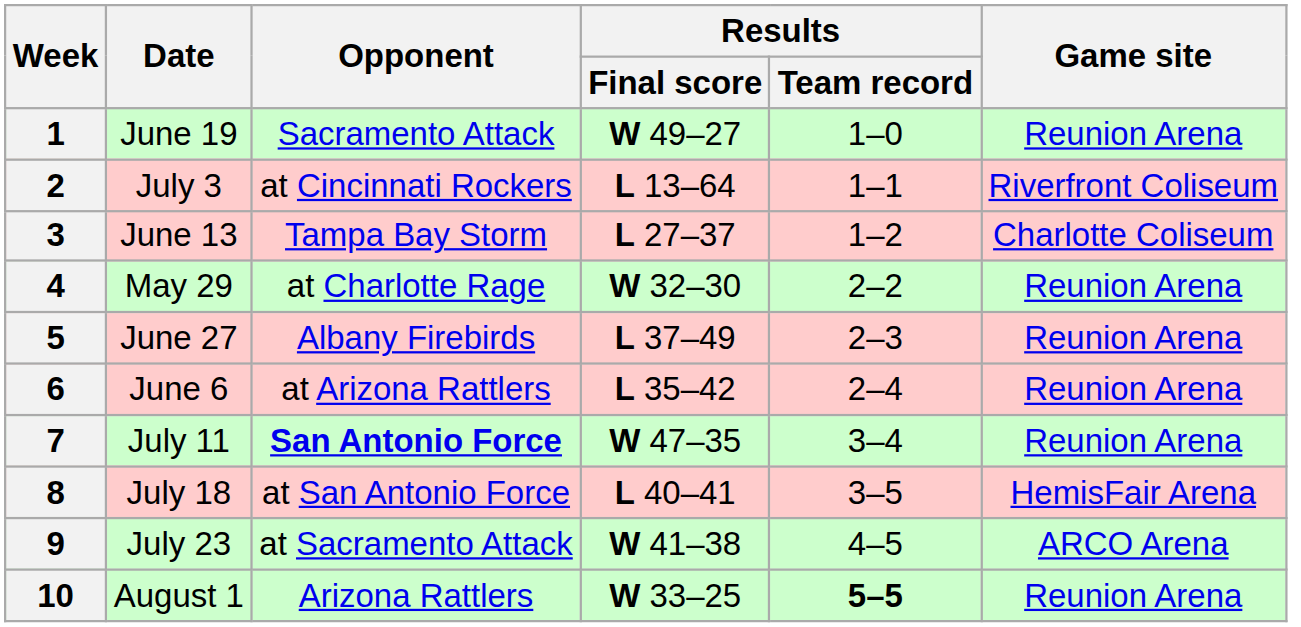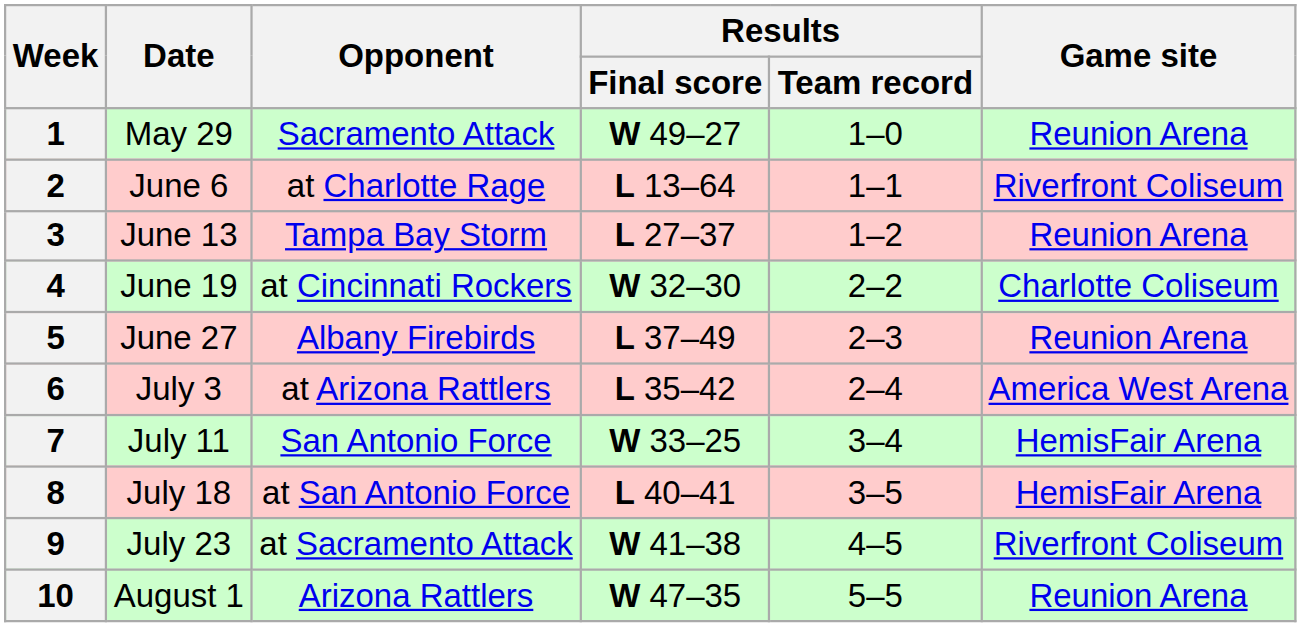1 | Date: June 19 -> May 29
2 | Date: July 3 -> June 6
2 | Opponent: at Cincinnati Rockers -> at Charlotte Rage
3 | Game site: Charlotte Coliseum -> Reunion Arena
4 | Date: May 29 -> June 19
4 | Opponent: at Charlotte Rage -> at Cincinnati Rockers
4 | Game site: Reunion Arena -> Charlotte Coliseum
6 | Date: June 6 -> July 3
6 | Game site: Reunion Arena -> America West Arena
7 | Opponent: bold -> normal
7 | Results / Final score: W 47–35 -> W 33–25
7 | Game site: Reunion Arena -> HemisFair Arena
9 | Game site: ARCO Arena -> Riverfront Coliseum
10 | Results / Final score: W 33–25 -> W 47–35
10 | Results / Team record: bold -> normal
